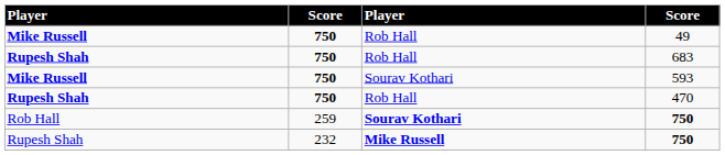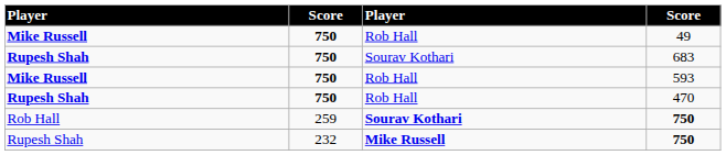683 | column 3: Rob Hall -> Sourav Kothari
593 | column 3: Sourav Kothari -> Rob Hall
